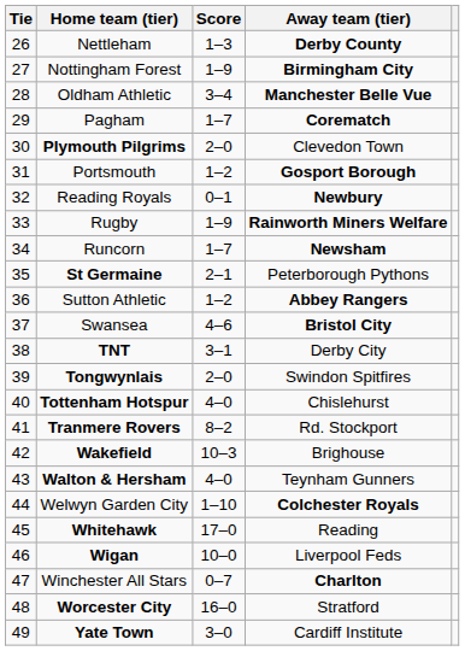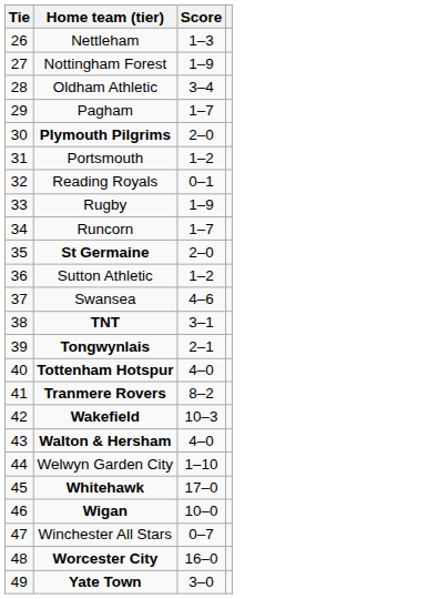- column: Away team (tier) | Derby County | Birmingham City | Manchester Belle Vue | Corematch | Clevedon Town | Gosport Borough | Newbury | Rainworth Miners Welfare | Newsham | Peterborough Pythons | Abbey Rangers | Bristol City | Derby City | Swindon Spitfires | Chislehurst | Rd. Stockport | Brighouse | Teynham Gunners | Colchester Royals | Reading | Liverpool Feds | Charlton | Stratford | Cardiff Institute
St Germaine | Score: 2–1 -> 2–0
Tongwynlais | Score: 2–0 -> 2–1
